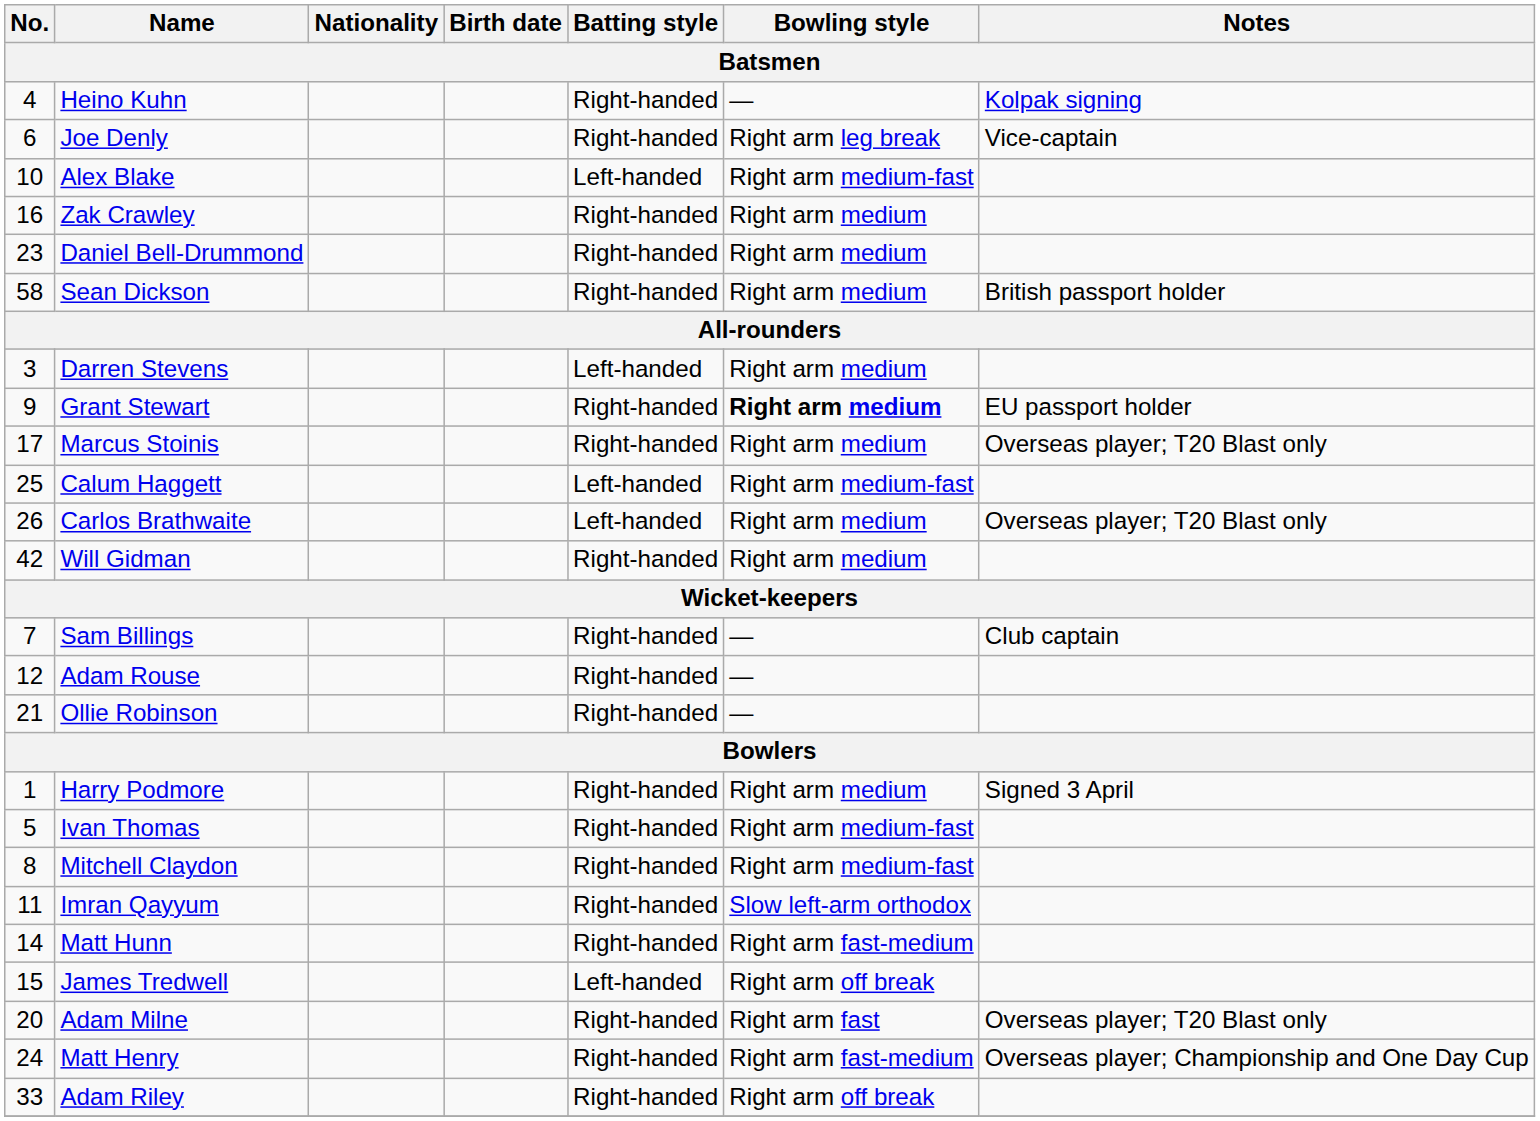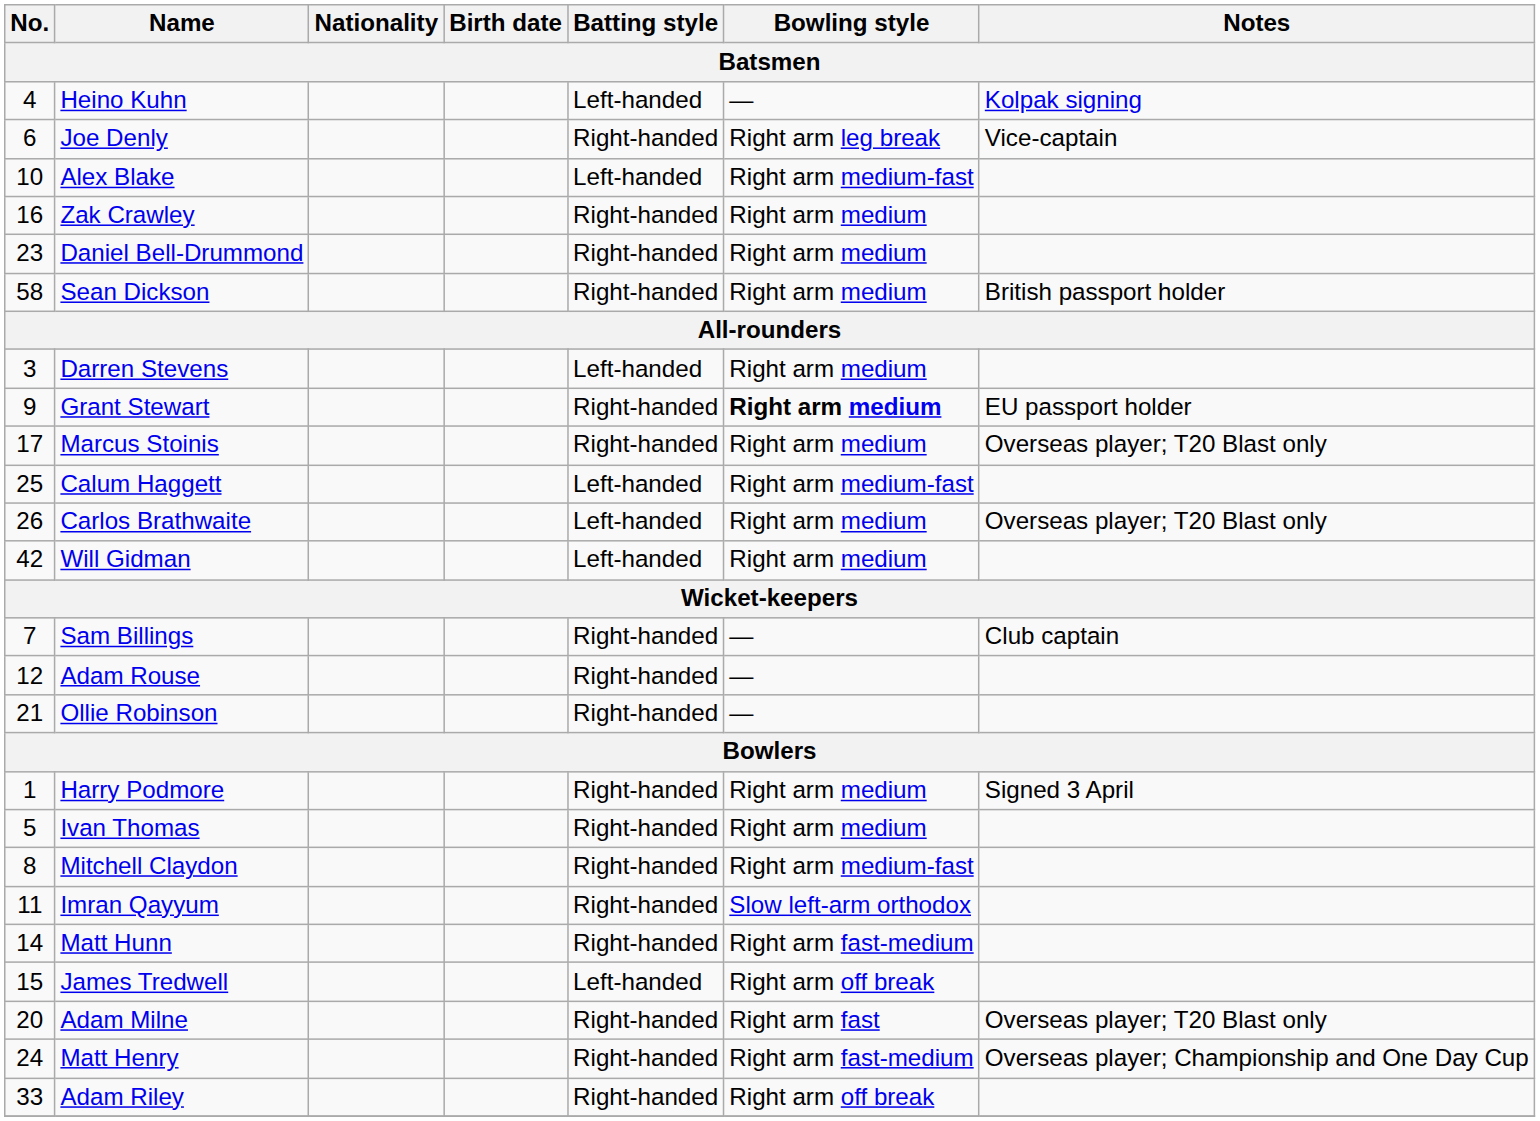Heino Kuhn | Batting style: Right-handed -> Left-handed
Will Gidman | Batting style: Right-handed -> Left-handed
Ivan Thomas | Bowling style: Right arm medium-fast -> Right arm medium
